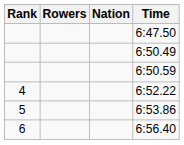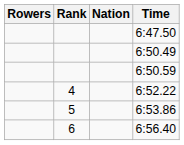columns swapped: Rank <-> Rowers
